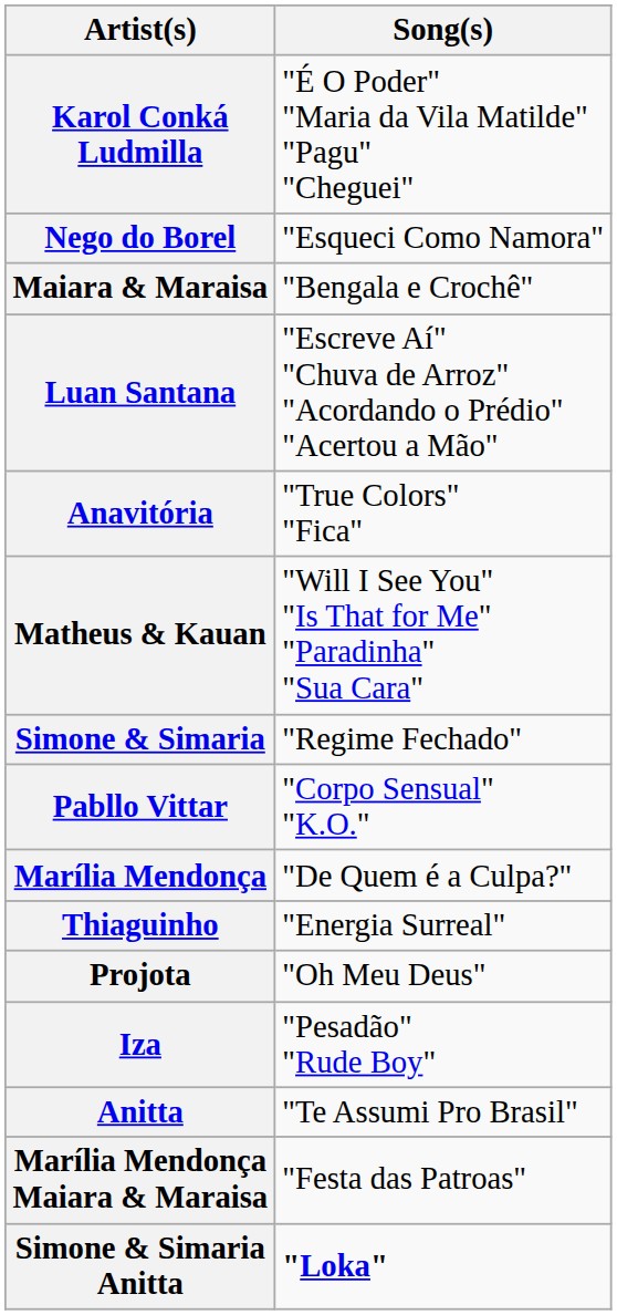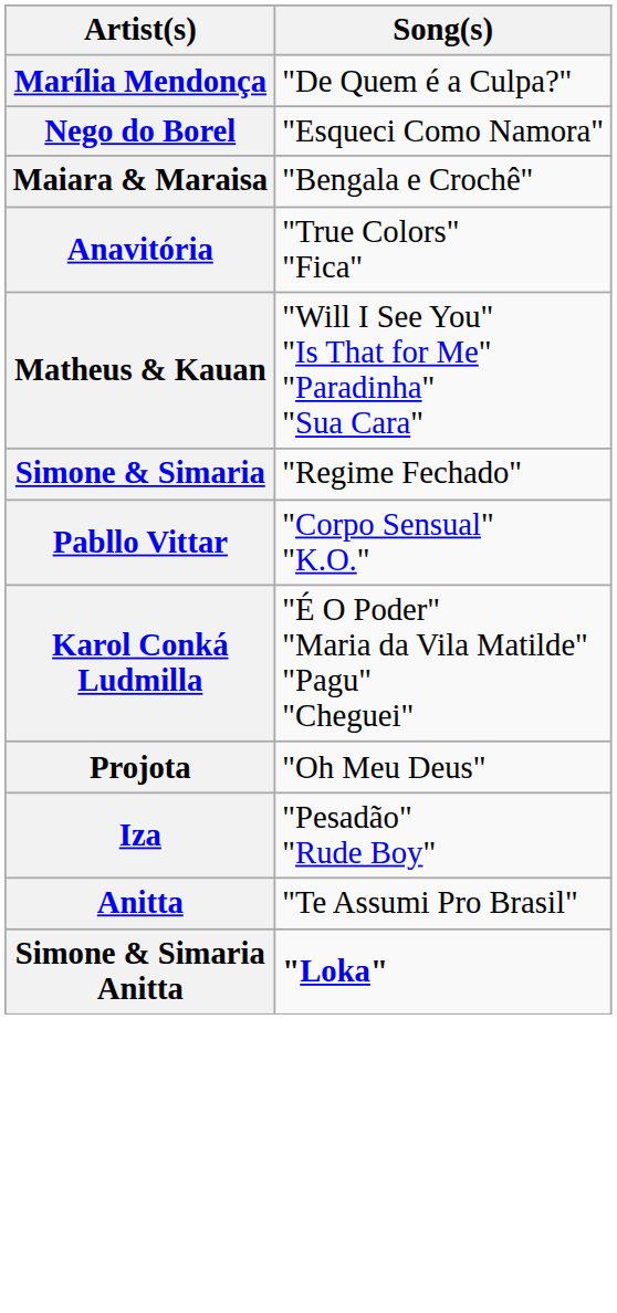rows swapped: Karol Conká Ludmilla <-> Marília Mendonça
- row: Luan Santana | "Escreve Aí" "Chuva de Arroz" "Acordando o Prédio" "Acertou a Mão"
- row: Thiaguinho | "Energia Surreal"
- row: Marília Mendonça Maiara & Maraisa | "Festa das Patroas"
